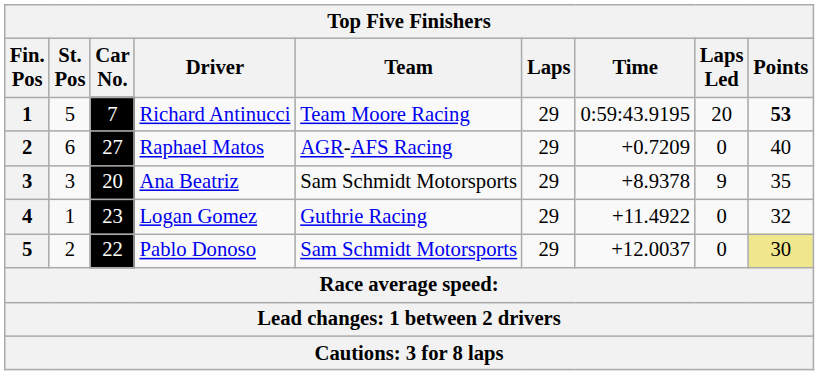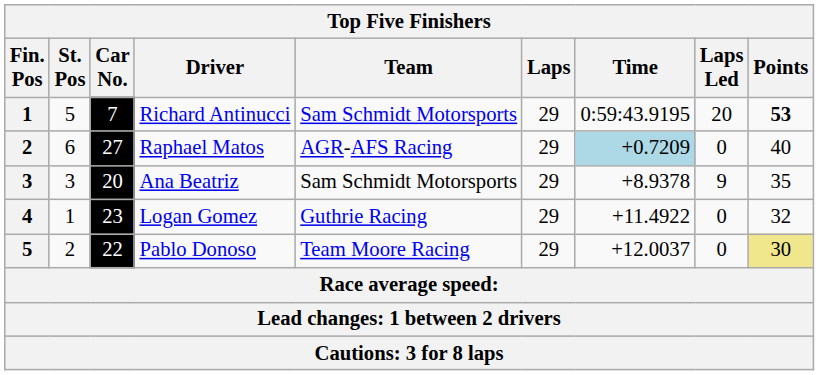Richard Antinucci | Team: Team Moore Racing -> Sam Schmidt Motorsports
Raphael Matos | Time: no background -> lightblue background
Pablo Donoso | Team: Sam Schmidt Motorsports -> Team Moore Racing
